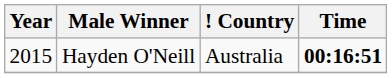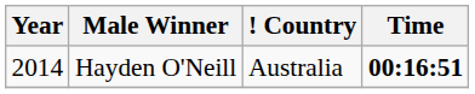Hayden O'Neill | Year: 2015 -> 2014
